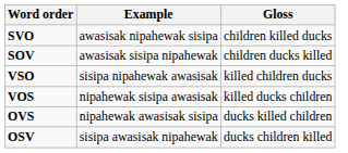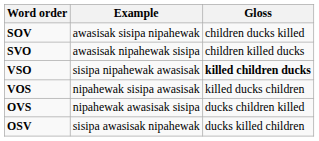rows swapped: SVO <-> SOV
VSO | Gloss: normal -> bold
OVS | Gloss: ducks killed children -> ducks children killed
OSV | Gloss: ducks children killed -> ducks killed children
